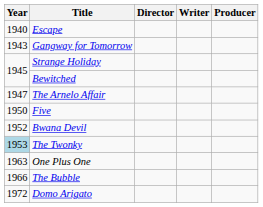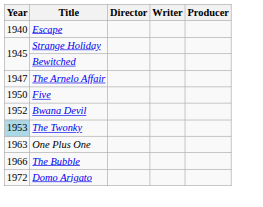- row: 1943 | Gangway for Tomorrow
